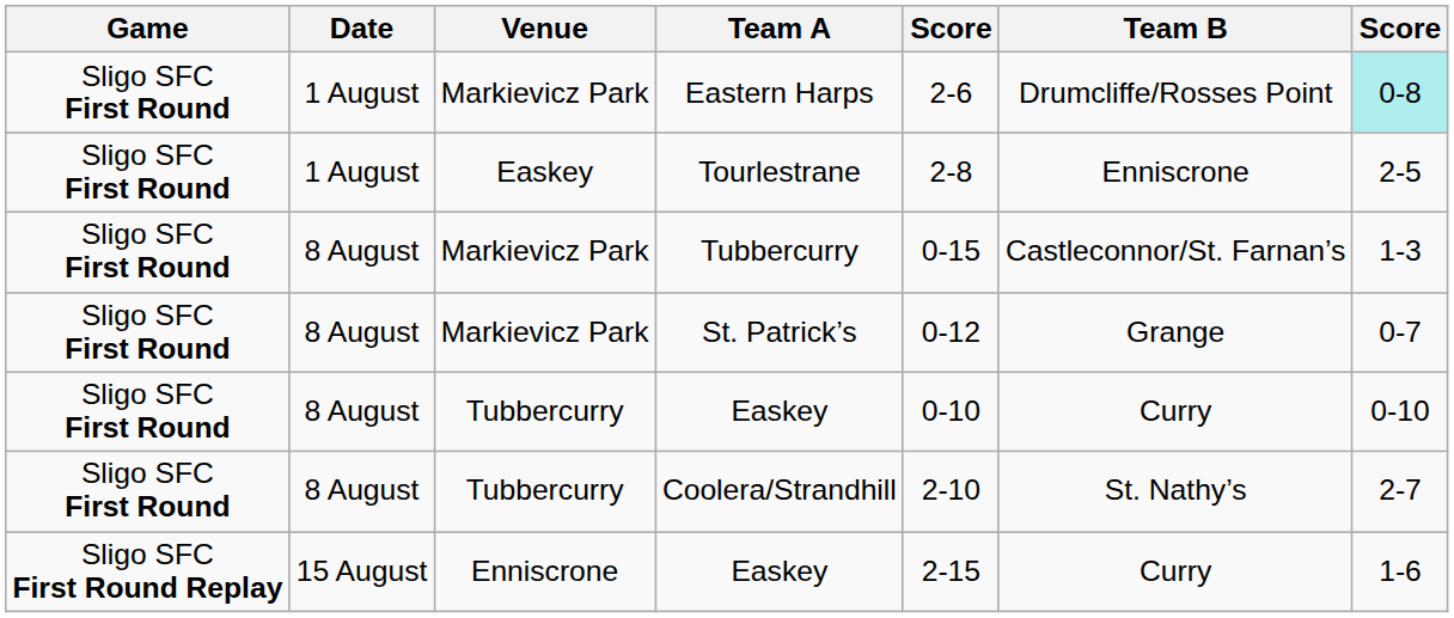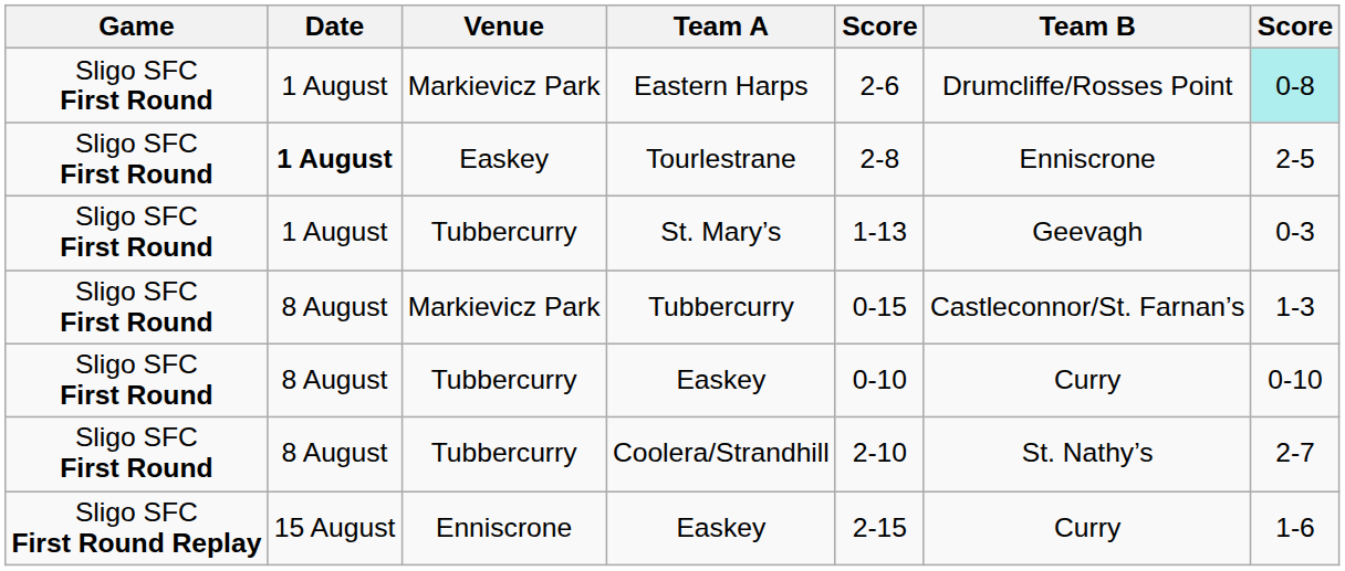Tourlestrane | Date: normal -> bold
+ row: Sligo SFC First Round | 1 August | Tubbercurry | St. Mary’s | 1-13 | Geevagh | 0-3
- row: Sligo SFC First Round | 8 August | Markievicz Park | St. Patrick’s | 0-12 | Grange | 0-7
